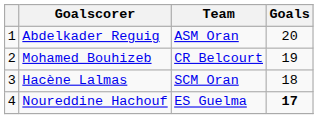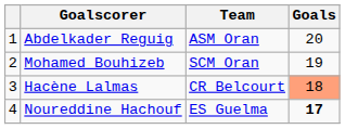Mohamed Bouhizeb | Team: CR Belcourt -> SCM Oran
Hacène Lalmas | Team: SCM Oran -> CR Belcourt
Hacène Lalmas | Goals: no background -> lightsalmon background
